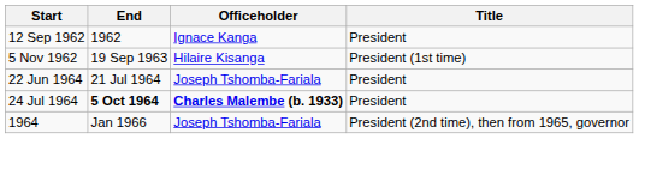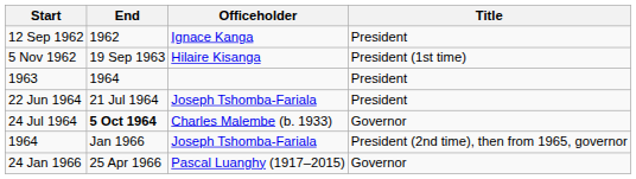+ row: 1963 | 1964 | President
24 Jul 1964 | Officeholder: bold -> normal
24 Jul 1964 | Title: President -> Governor
+ row: 24 Jan 1966 | 25 Apr 1966 | Pascal Luanghy (1917–2015) | Governor
